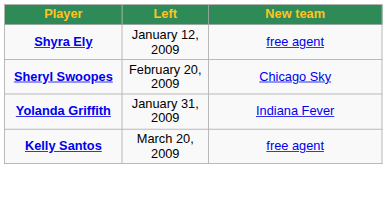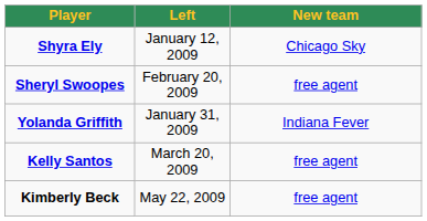Shyra Ely | New team: free agent -> Chicago Sky
Sheryl Swoopes | New team: Chicago Sky -> free agent
+ row: Kimberly Beck | May 22, 2009 | free agent
